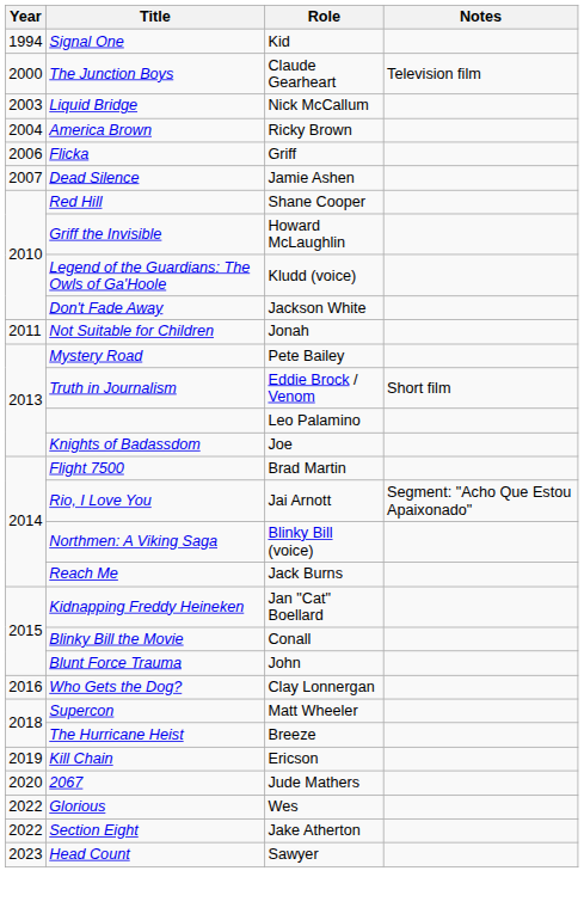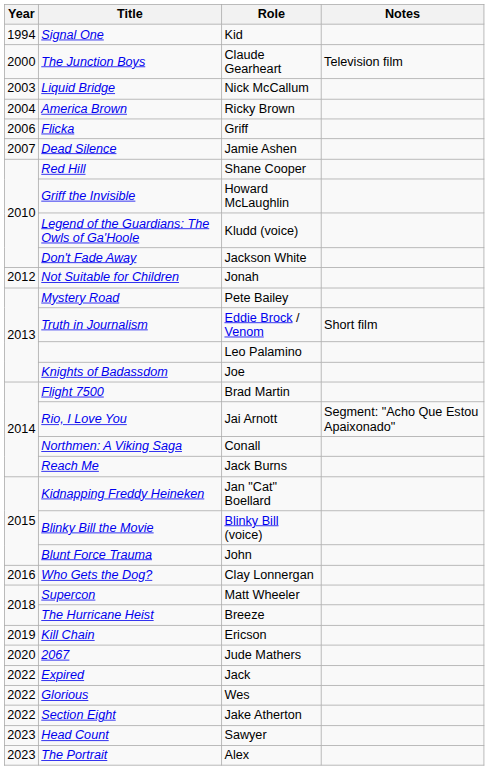Not Suitable for Children | Year: 2011 -> 2012
Northmen: A Viking Saga | Role: Blinky Bill (voice) -> Conall
Blinky Bill the Movie | Role: Conall -> Blinky Bill (voice)
+ row: 2022 | Expired | Jack
+ row: 2023 | The Portrait | Alex
